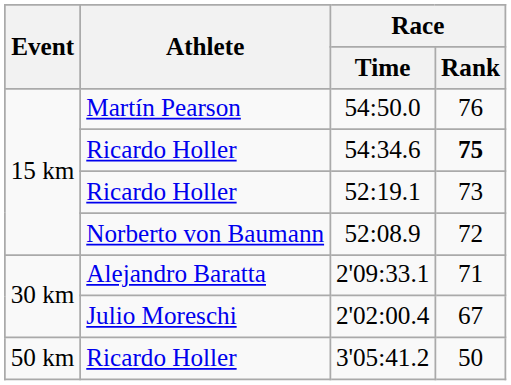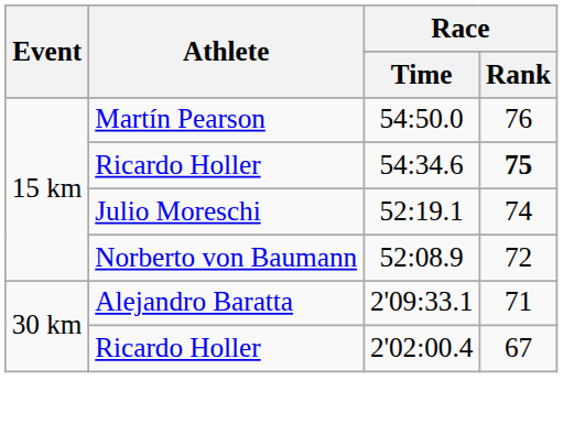52:19.1 | Athlete: Ricardo Holler -> Julio Moreschi
52:19.1 | Race / Rank: 73 -> 74
2'02:00.4 | Athlete: Julio Moreschi -> Ricardo Holler
- row: 50 km | Ricardo Holler | 3'05:41.2 | 50
